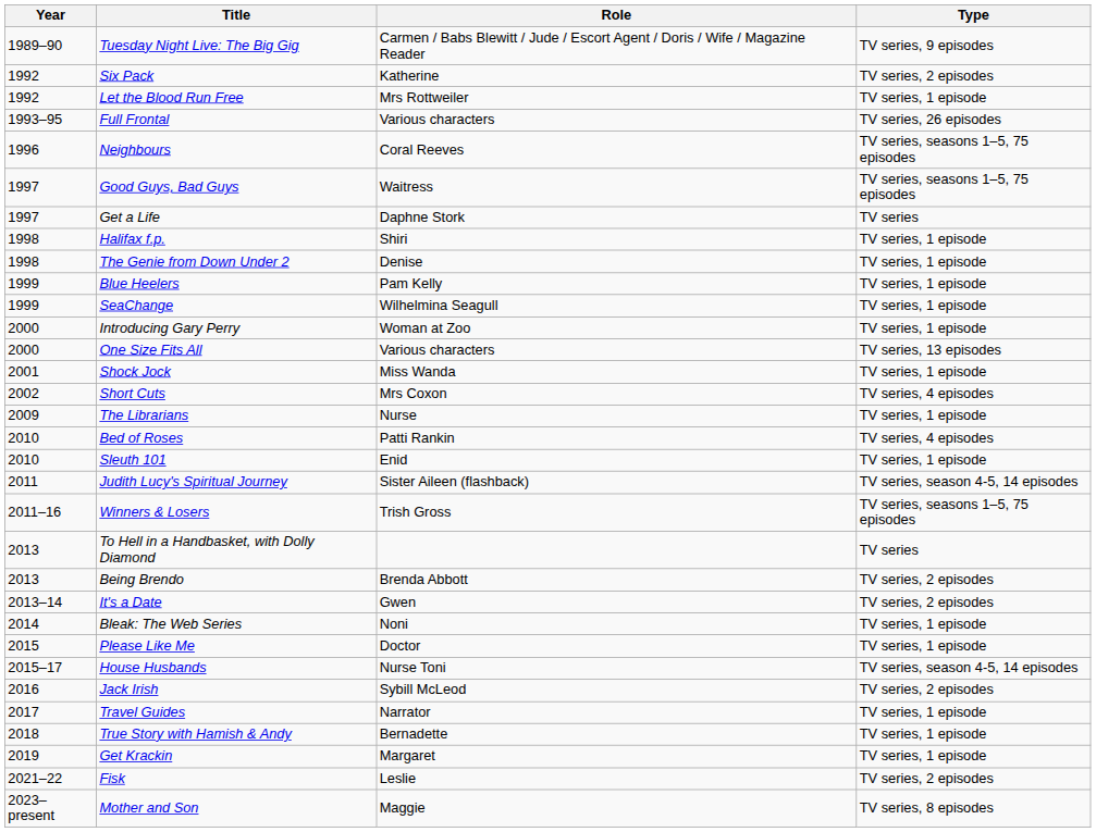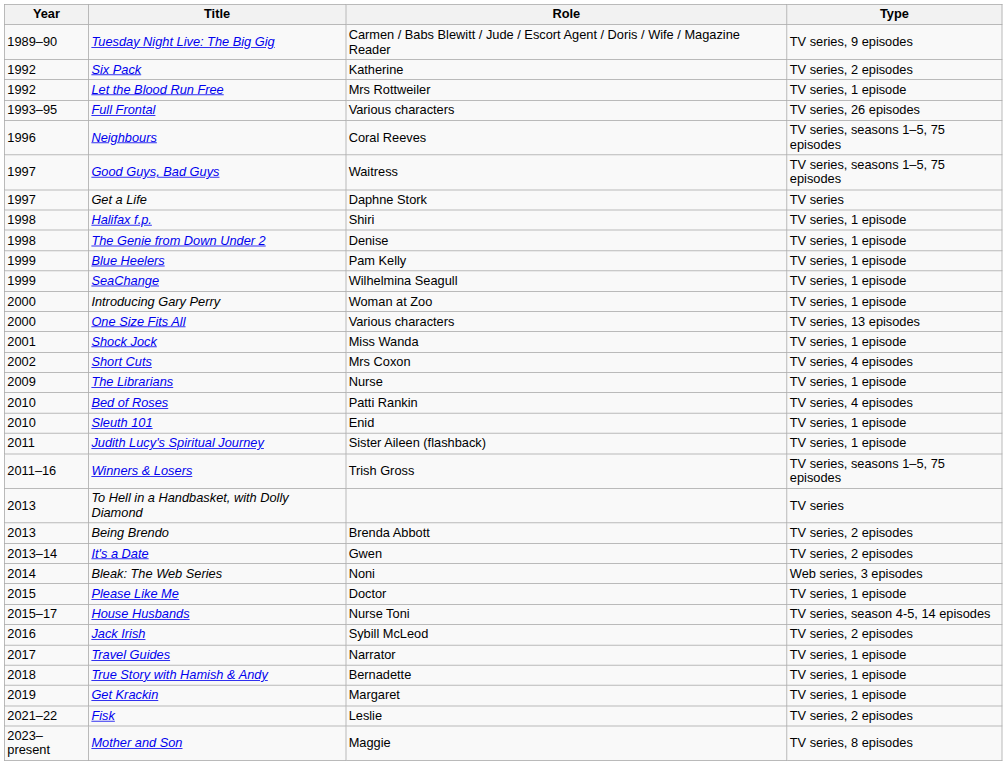Judith Lucy's Spiritual Journey | Type: TV series, season 4-5, 14 episodes -> TV series, 1 episode
Bleak: The Web Series | Type: TV series, 1 episode -> Web series, 3 episodes
